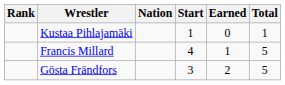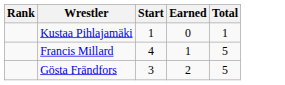- column: Nation
